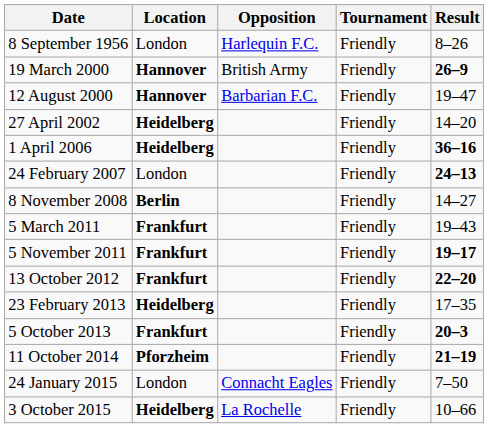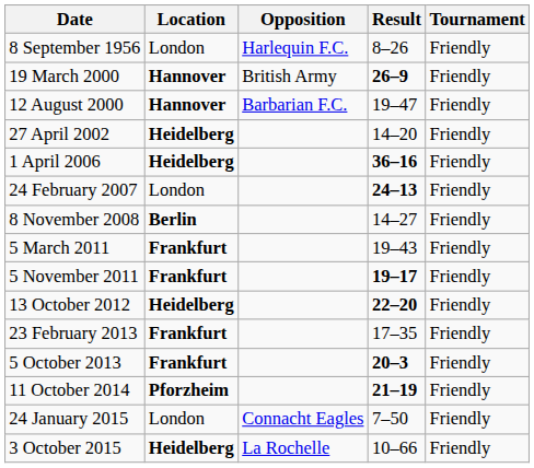columns swapped: Result <-> Tournament
13 October 2012 | Location: Frankfurt -> Heidelberg
23 February 2013 | Location: Heidelberg -> Frankfurt
